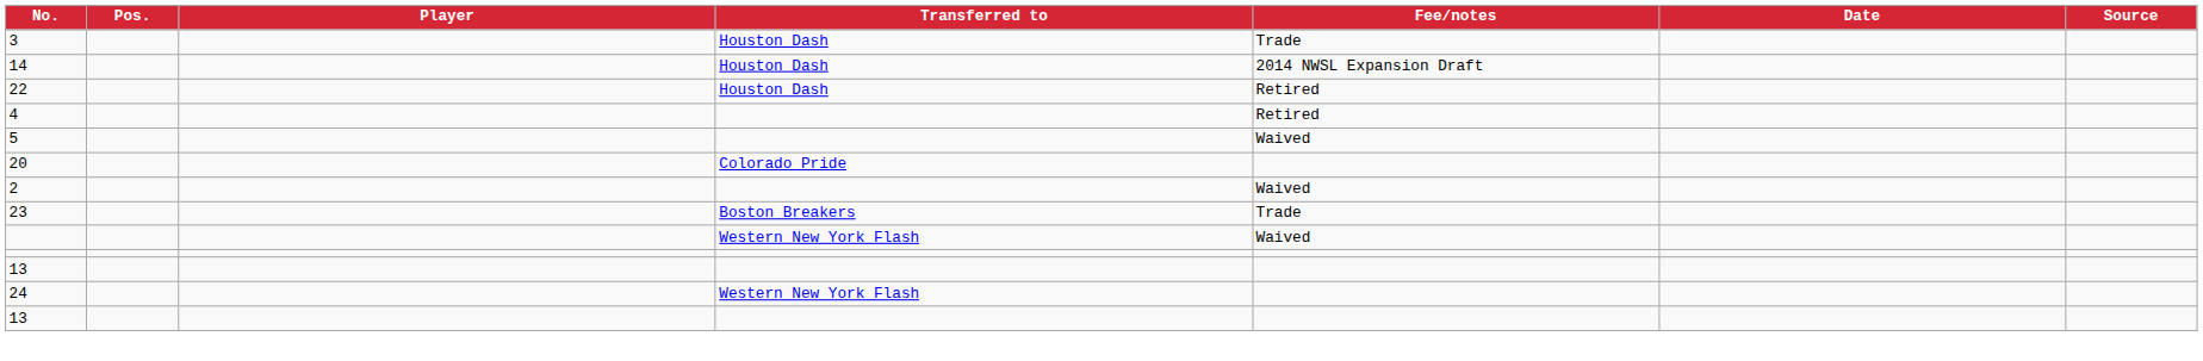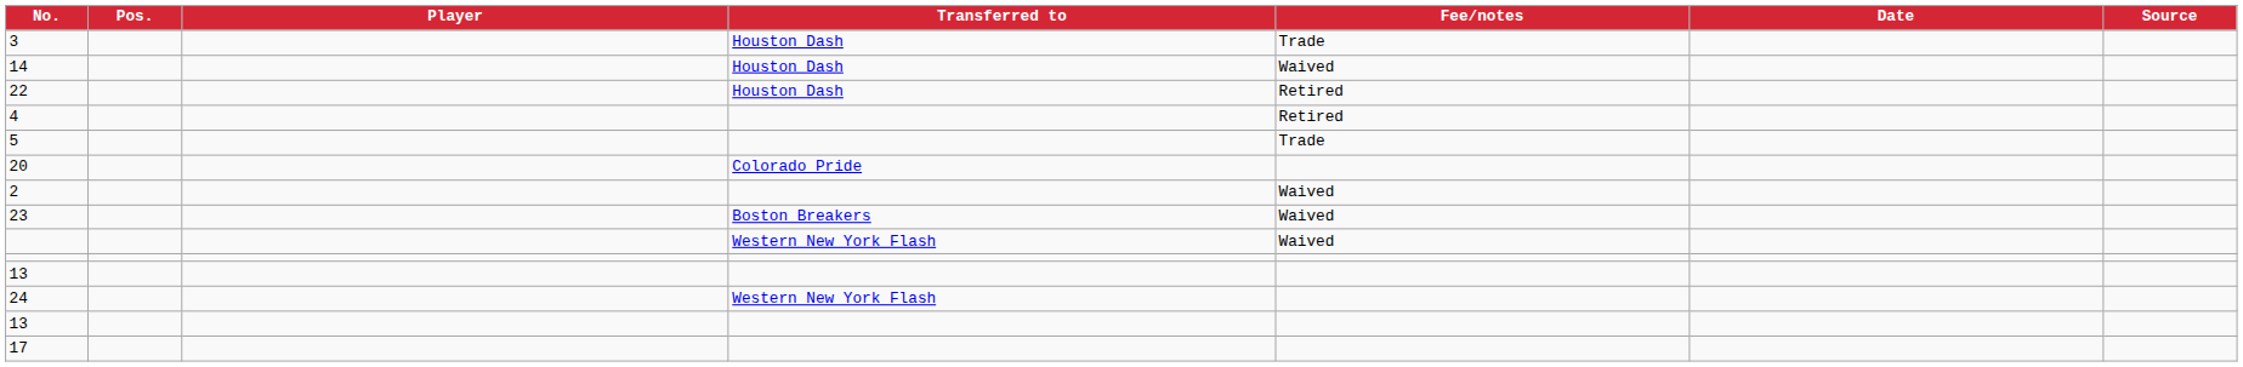14 | Fee/notes: 2014 NWSL Expansion Draft -> Waived
5 | Fee/notes: Waived -> Trade
23 | Fee/notes: Trade -> Waived
+ row: 17
